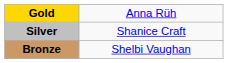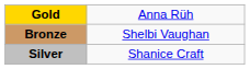rows swapped: Silver <-> Bronze
